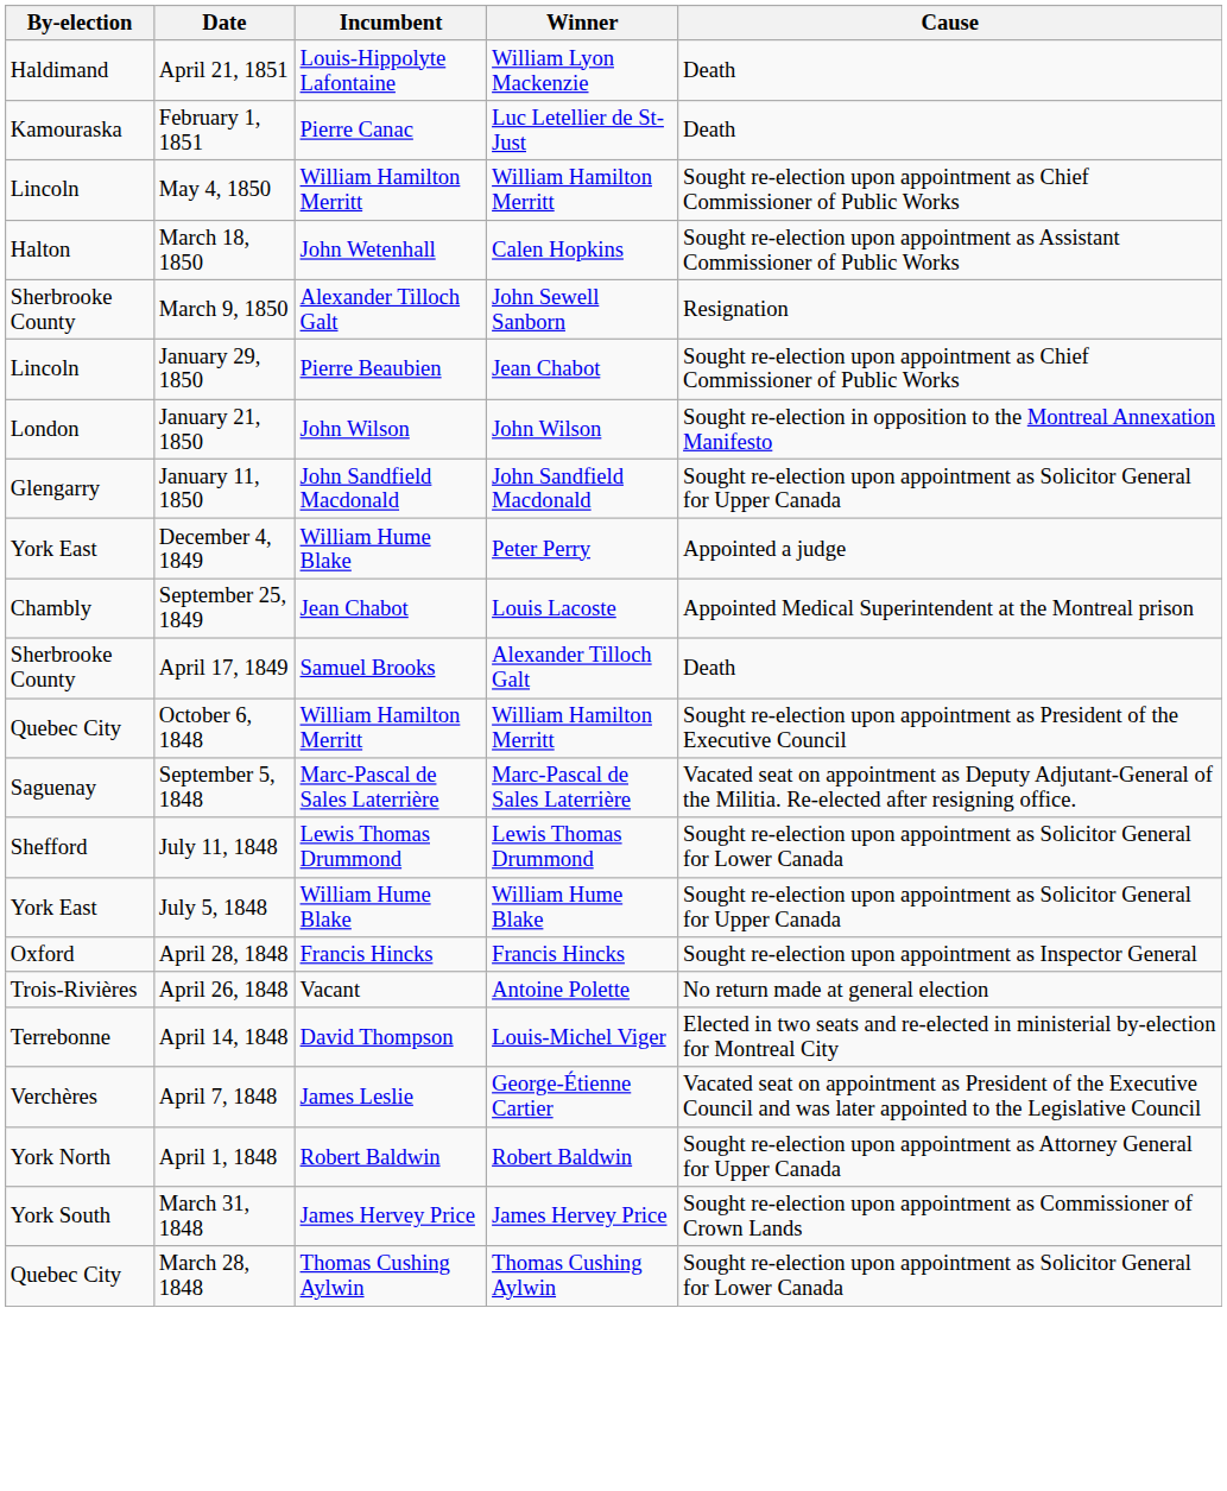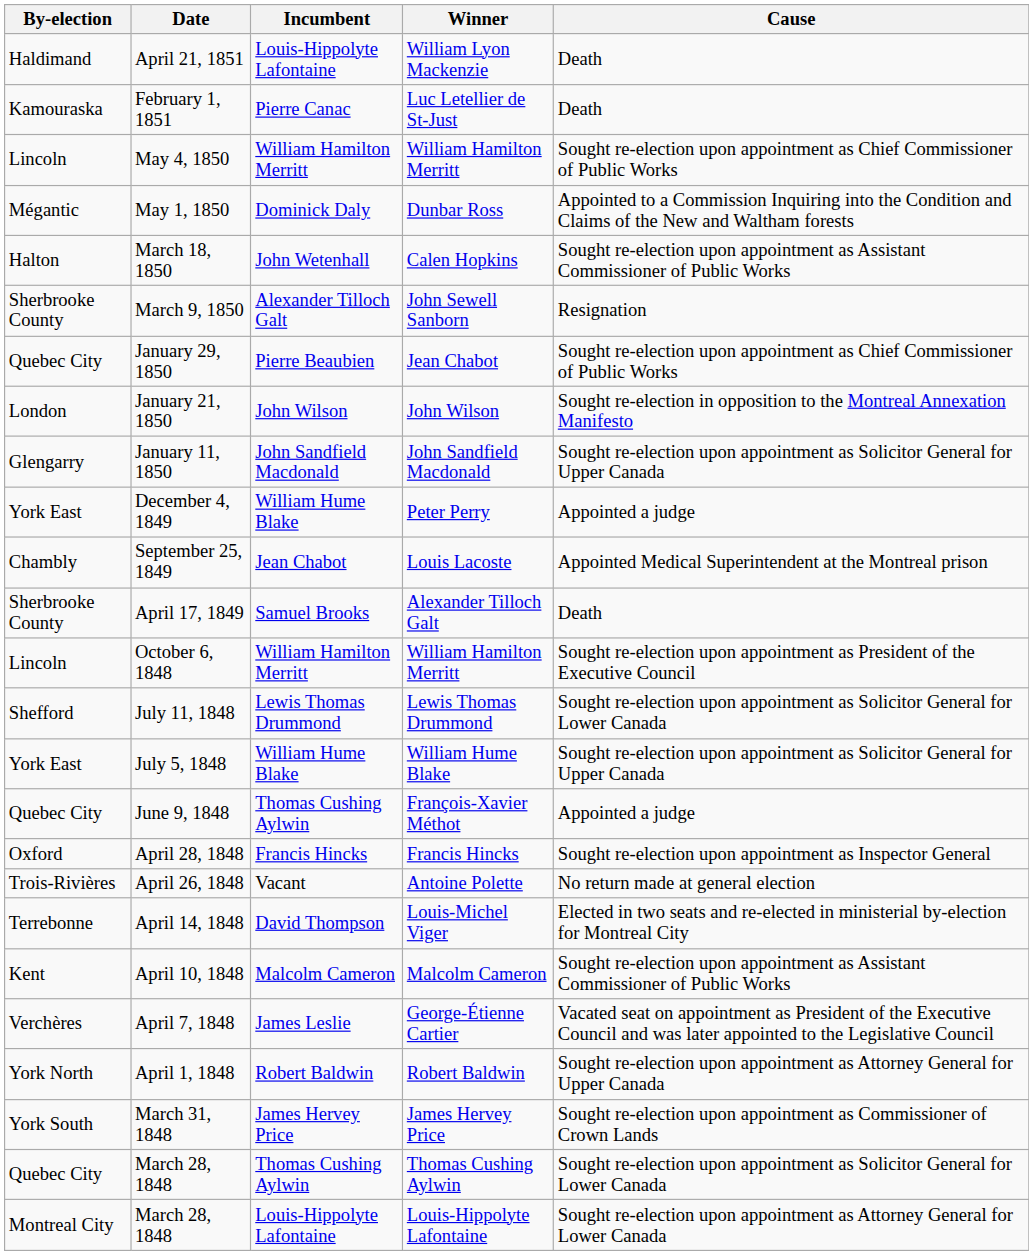+ row: Mégantic | May 1, 1850 | Dominick Daly | Dunbar Ross | Appointed to a Commission Inquiring into the Condition and Claims of the New and Waltham forests
January 29, 1850 | By-election: Lincoln -> Quebec City
October 6, 1848 | By-election: Quebec City -> Lincoln
- row: Saguenay | September 5, 1848 | Marc-Pascal de Sales Laterrière | Marc-Pascal de Sales Laterrière | Vacated seat on appointment as Deputy Adjutant-General of the Militia. Re-elected after resigning office.
+ row: Quebec City | June 9, 1848 | Thomas Cushing Aylwin | François-Xavier Méthot | Appointed a judge
+ row: Kent | April 10, 1848 | Malcolm Cameron | Malcolm Cameron | Sought re-election upon appointment as Assistant Commissioner of Public Works
+ row: Montreal City | March 28, 1848 | Louis-Hippolyte Lafontaine | Louis-Hippolyte Lafontaine | Sought re-election upon appointment as Attorney General for Lower Canada
